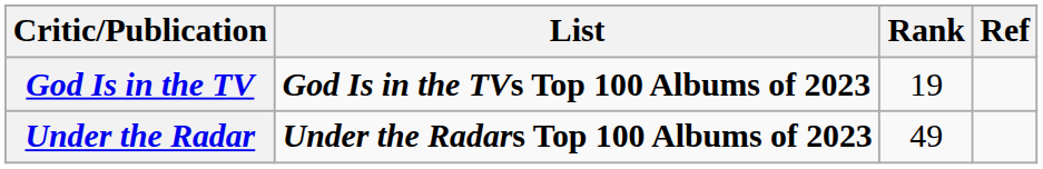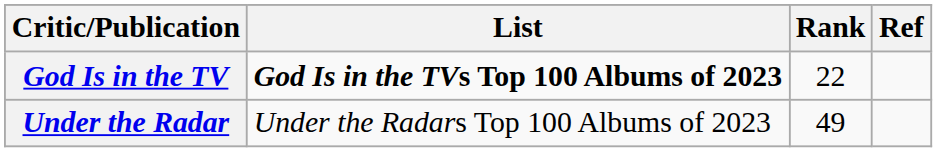God Is in the TV | Rank: 19 -> 22
Under the Radar | List: bold -> normal
